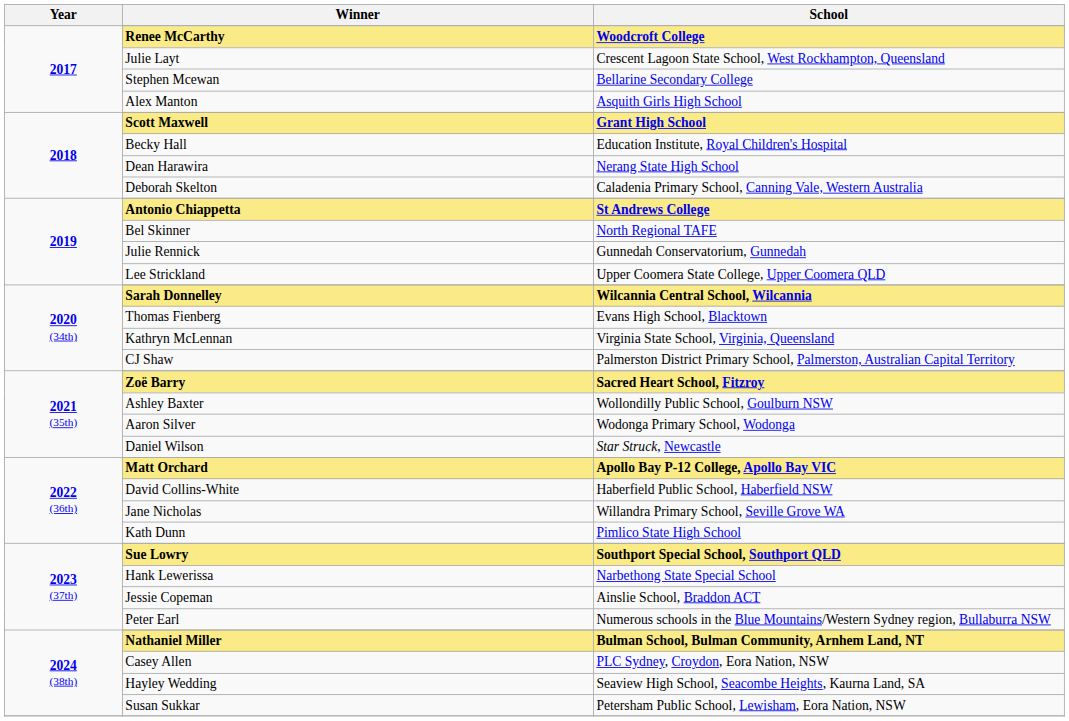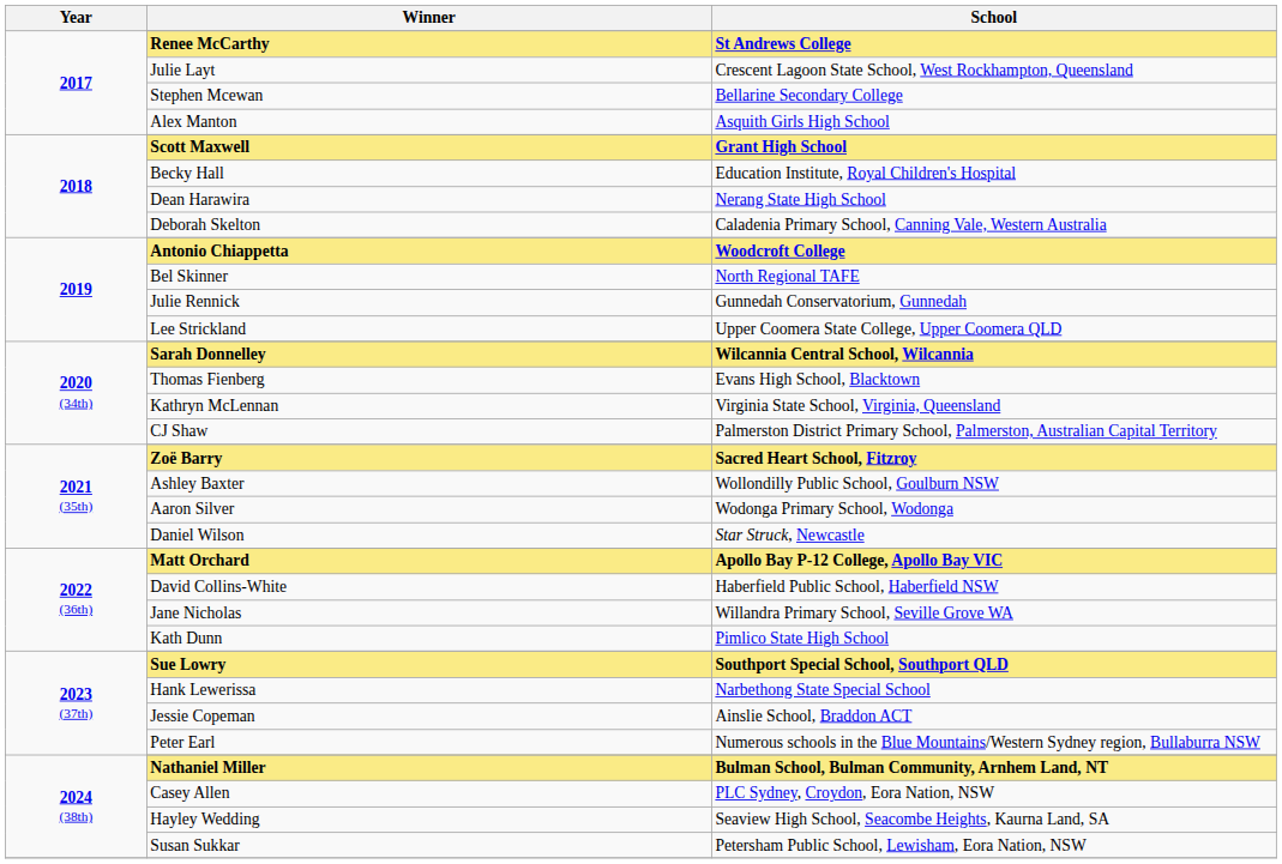Renee McCarthy | School: Woodcroft College -> St Andrews College
Antonio Chiappetta | School: St Andrews College -> Woodcroft College
